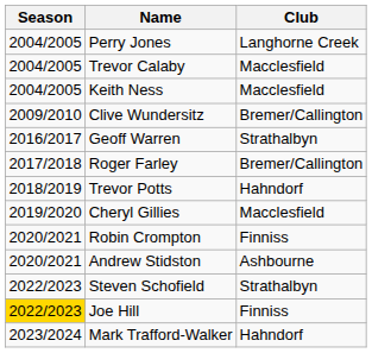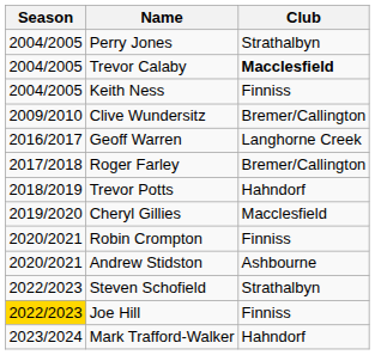Perry Jones | Club: Langhorne Creek -> Strathalbyn
Trevor Calaby | Club: normal -> bold
Keith Ness | Club: Macclesfield -> Finniss
Geoff Warren | Club: Strathalbyn -> Langhorne Creek
